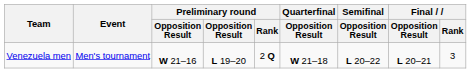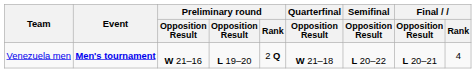Venezuela men | Event: normal -> bold
Venezuela men | Final / Rank: 3 -> 4
